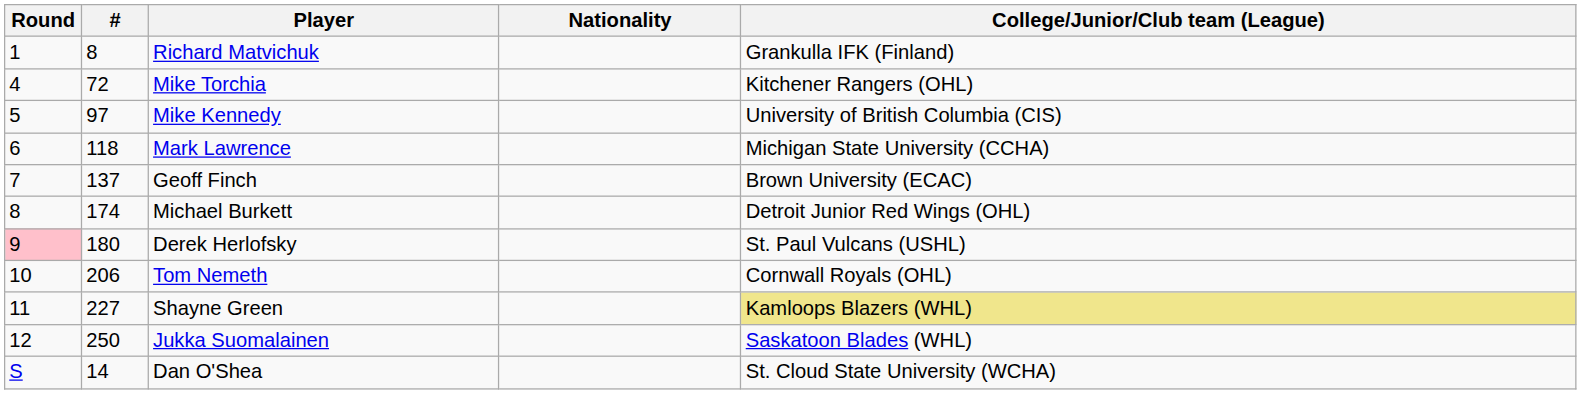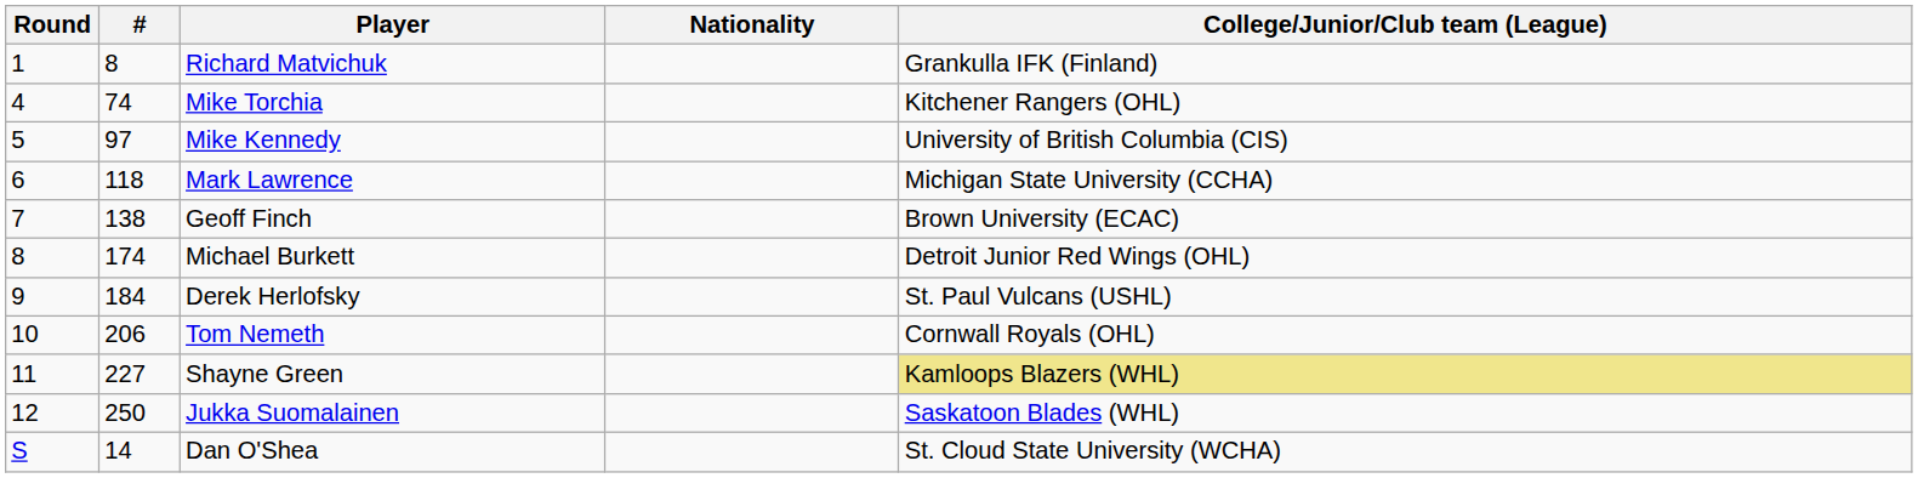Mike Torchia | #: 72 -> 74
Geoff Finch | #: 137 -> 138
Derek Herlofsky | Round: pink background -> no background
Derek Herlofsky | #: 180 -> 184
